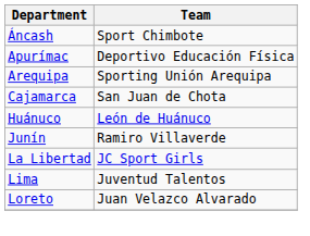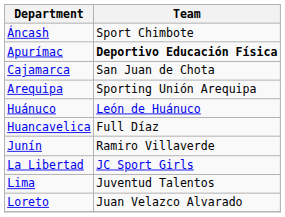Apurímac | Team: normal -> bold
rows swapped: Arequipa <-> Cajamarca
+ row: Huancavelica | Full Díaz
